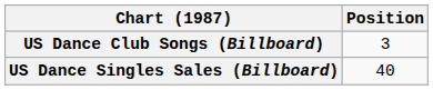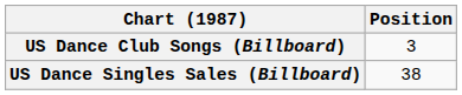US Dance Singles Sales (Billboard) | Position: 40 -> 38
